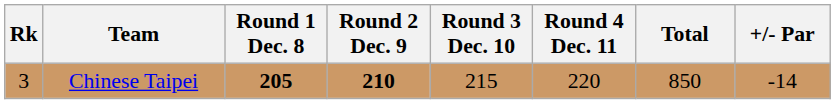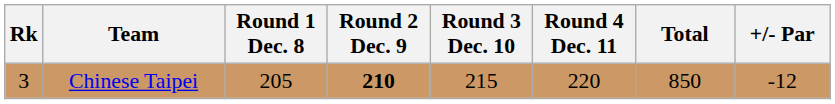Chinese Taipei | Round 1 Dec. 8: bold -> normal
Chinese Taipei | +/- Par: -14 -> -12
